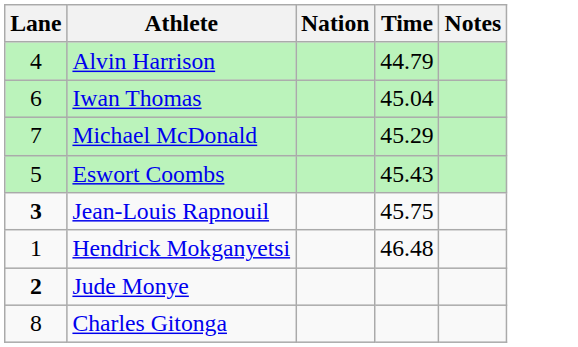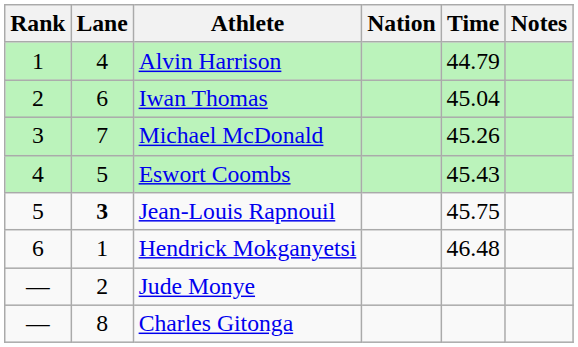+ column: Rank | 1 | 2 | 3 | 4 | 5 | 6 | — | —
Michael McDonald | Time: 45.29 -> 45.26
Jude Monye | Lane: bold -> normal
